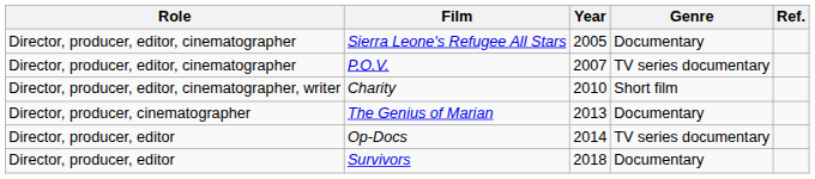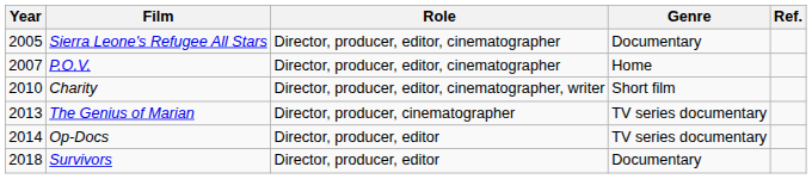columns swapped: Year <-> Role
P.O.V. | Genre: TV series documentary -> Home
The Genius of Marian | Genre: Documentary -> TV series documentary
